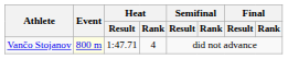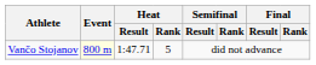Vančo Stojanov | Heat / Rank: 4 -> 5
